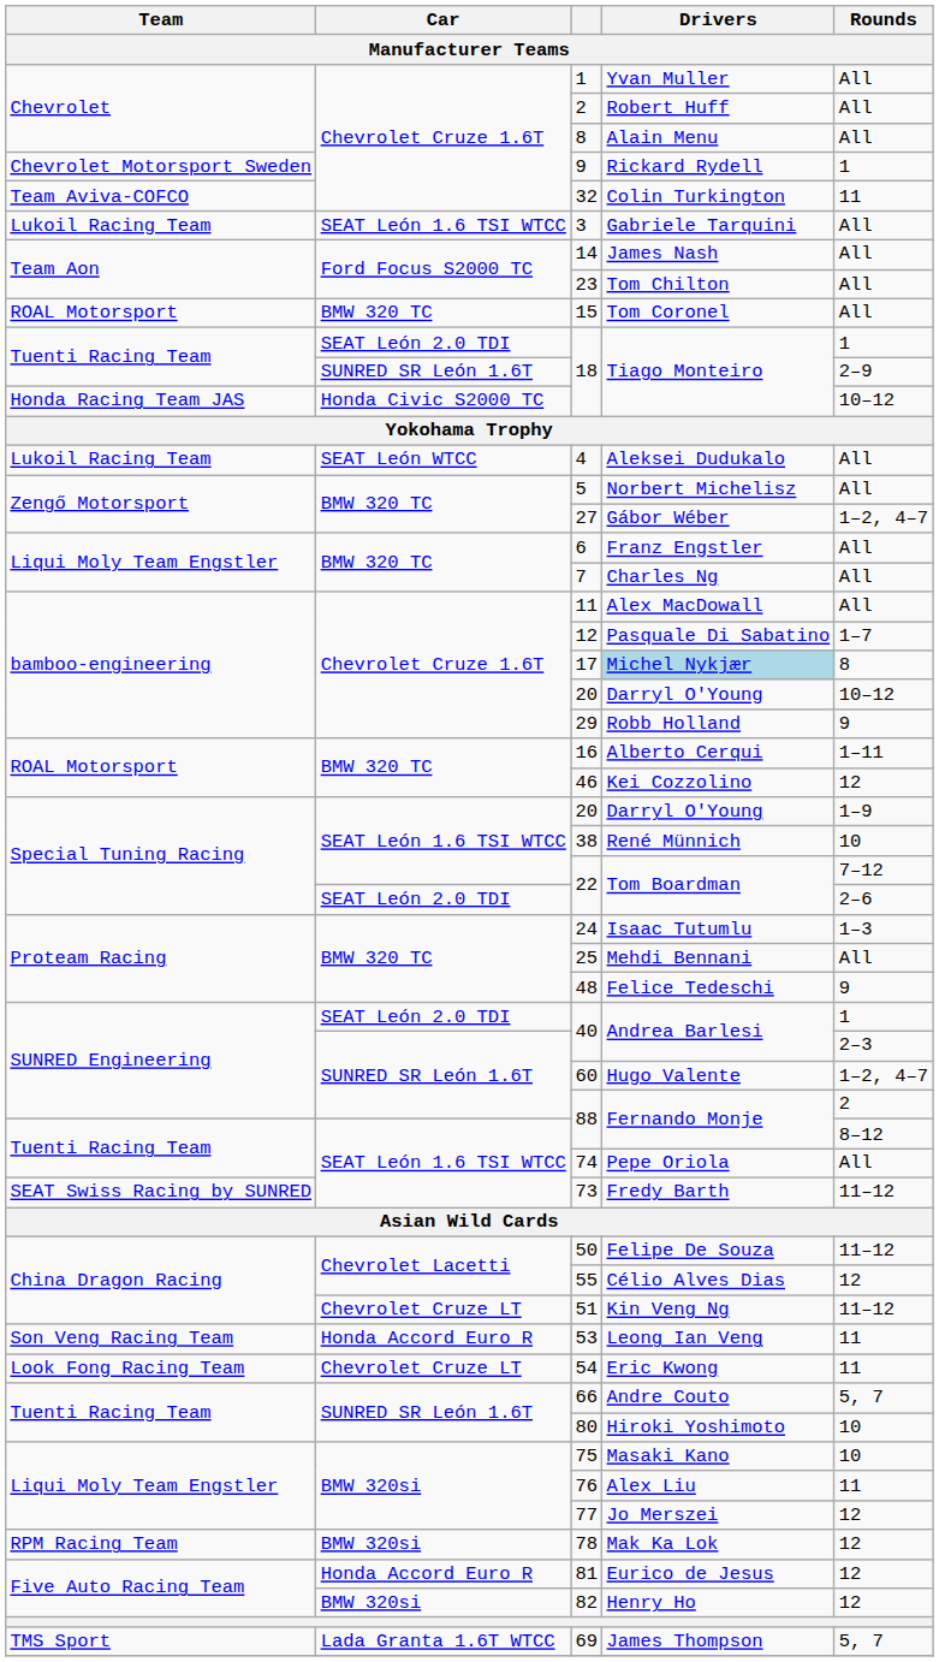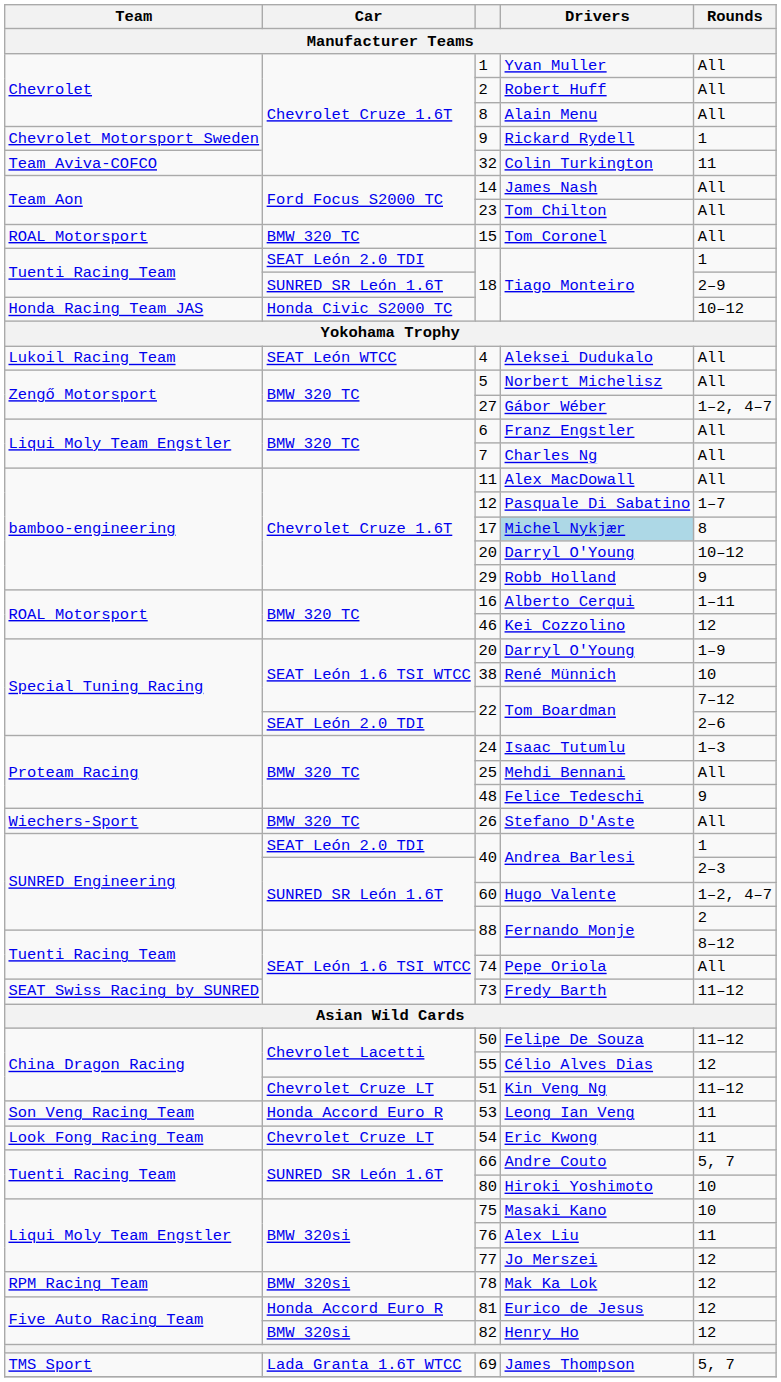- row: Lukoil Racing Team | SEAT León 1.6 TSI WTCC | 3 | Gabriele Tarquini | All
+ row: Wiechers-Sport | BMW 320 TC | 26 | Stefano D'Aste | All
